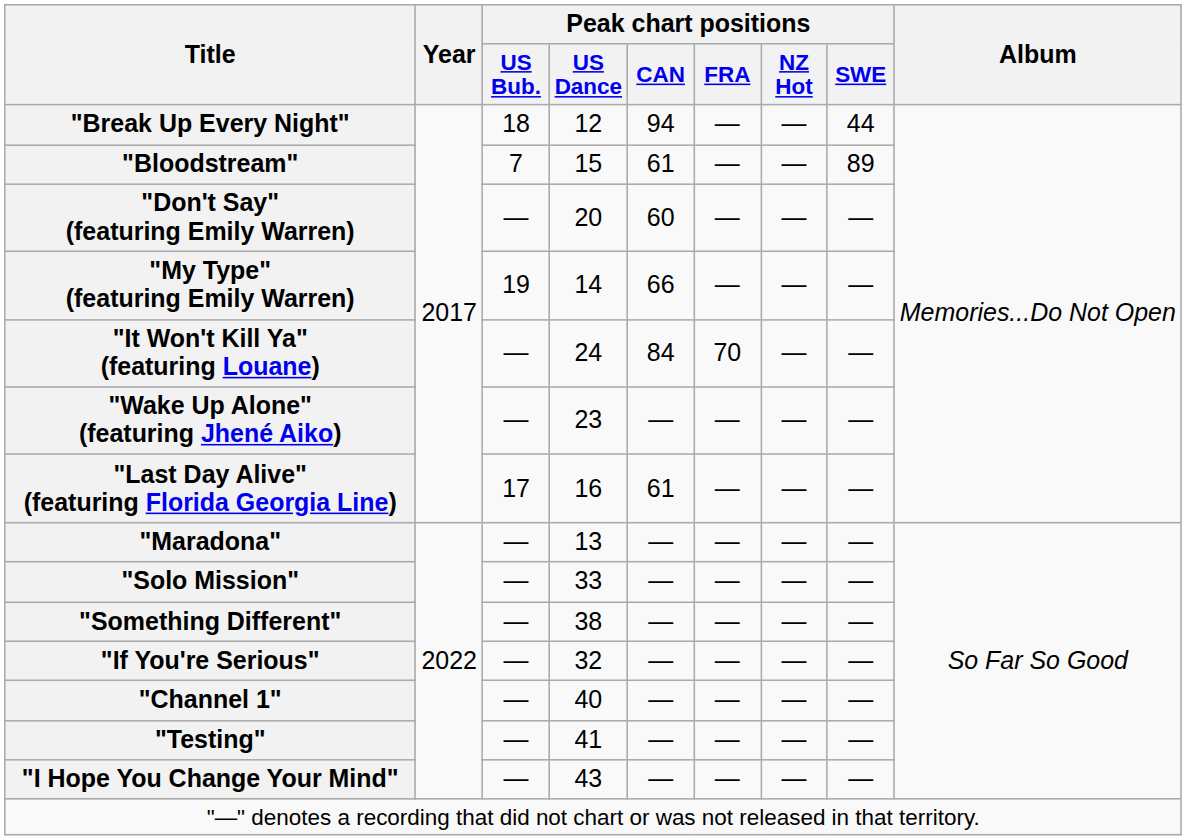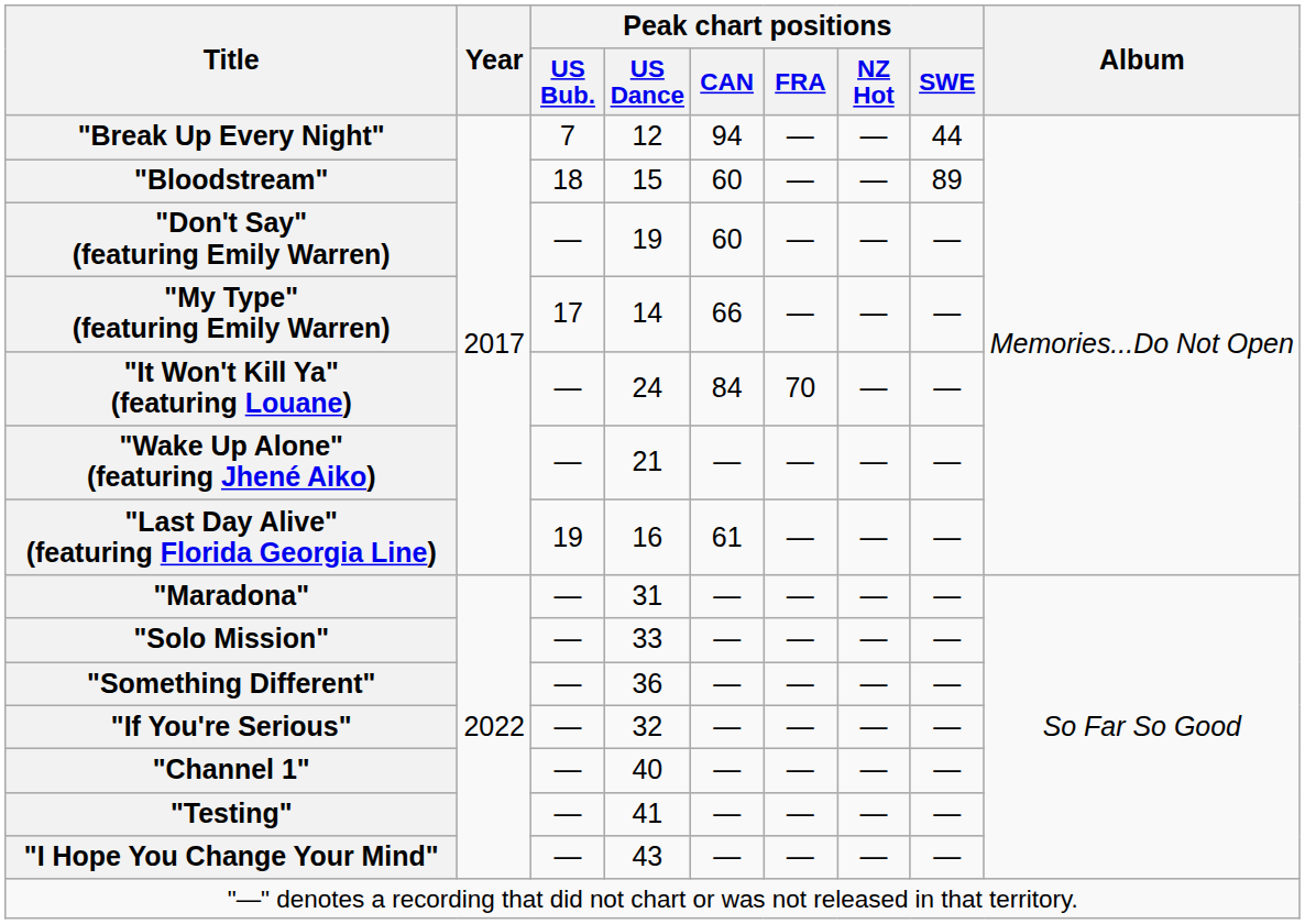"Break Up Every Night" | Peak chart positions / US Bub.: 18 -> 7
"Bloodstream" | Peak chart positions / US Bub.: 7 -> 18
"Bloodstream" | Peak chart positions / CAN: 61 -> 60
"Don't Say" (featuring Emily Warren) | Peak chart positions / US Dance: 20 -> 19
"My Type" (featuring Emily Warren) | Peak chart positions / US Bub.: 19 -> 17
"Wake Up Alone" (featuring Jhené Aiko) | Peak chart positions / US Dance: 23 -> 21
"Last Day Alive" (featuring Florida Georgia Line) | Peak chart positions / US Bub.: 17 -> 19
"Maradona" | Peak chart positions / US Dance: 13 -> 31
"Something Different" | Peak chart positions / US Dance: 38 -> 36
